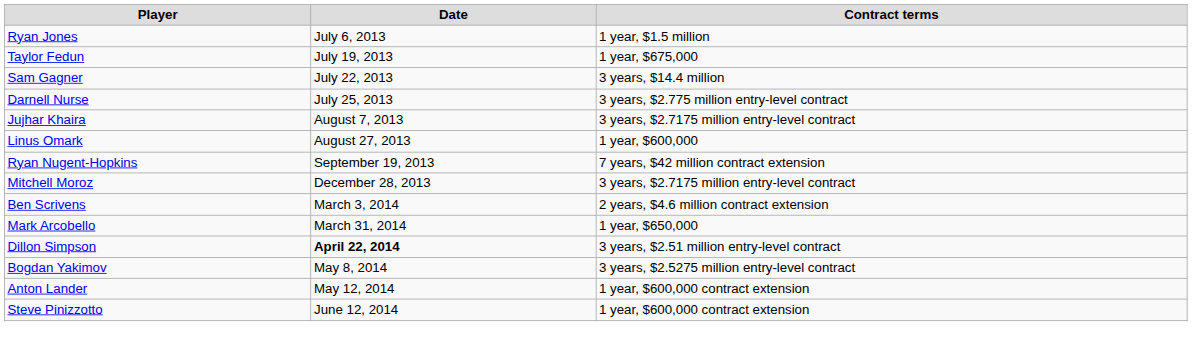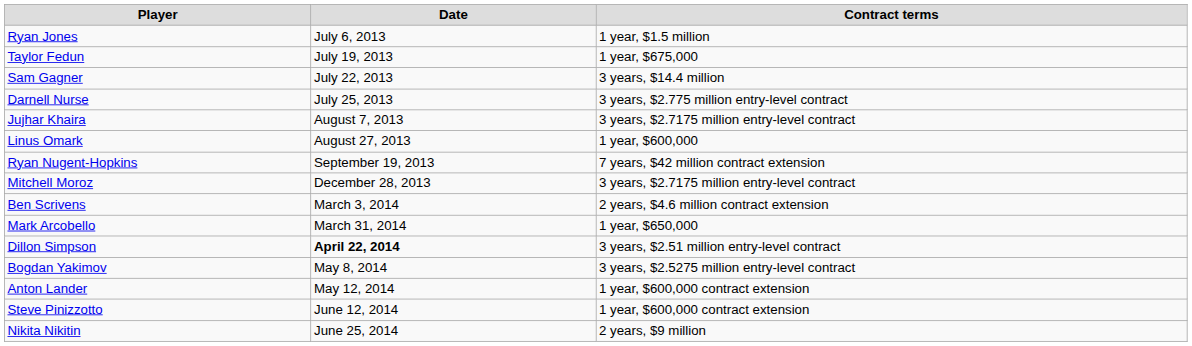+ row: Nikita Nikitin | June 25, 2014 | 2 years, $9 million
